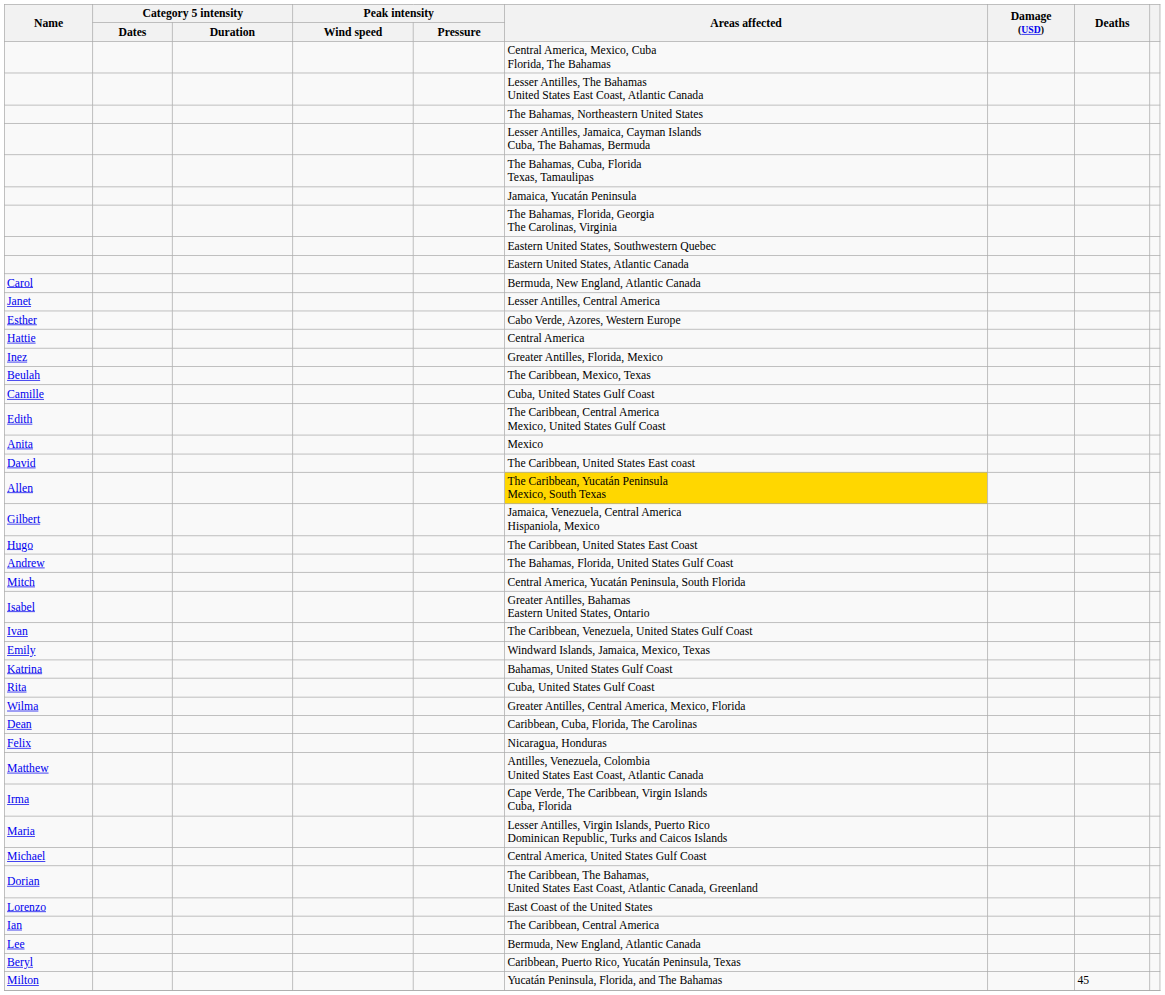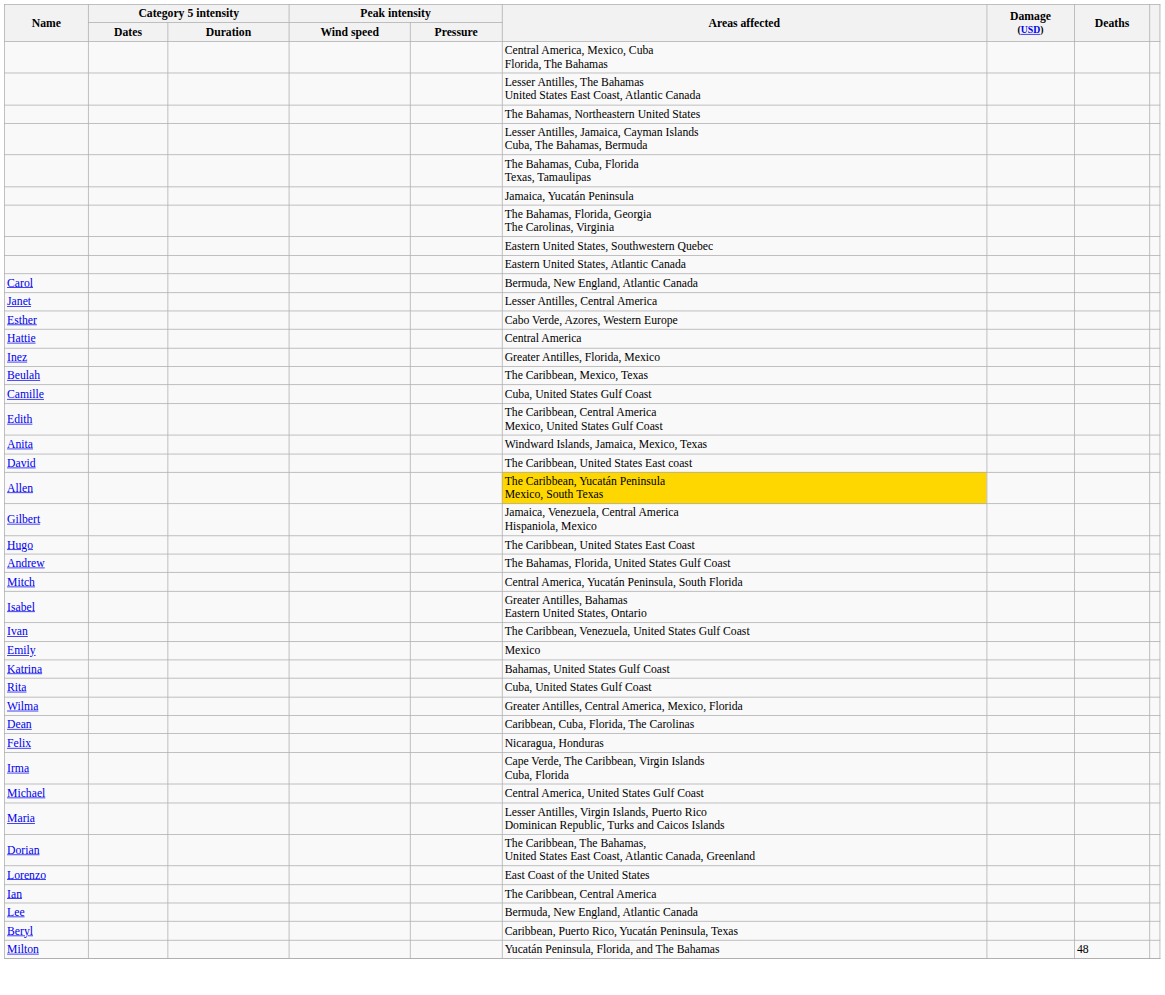Anita | Areas affected: Mexico -> Windward Islands, Jamaica, Mexico, Texas
Emily | Areas affected: Windward Islands, Jamaica, Mexico, Texas -> Mexico
- row: Matthew | Antilles, Venezuela, Colombia United States East Coast, Atlantic Canada
rows swapped: Maria <-> Michael
Milton | Deaths: 45 -> 48
